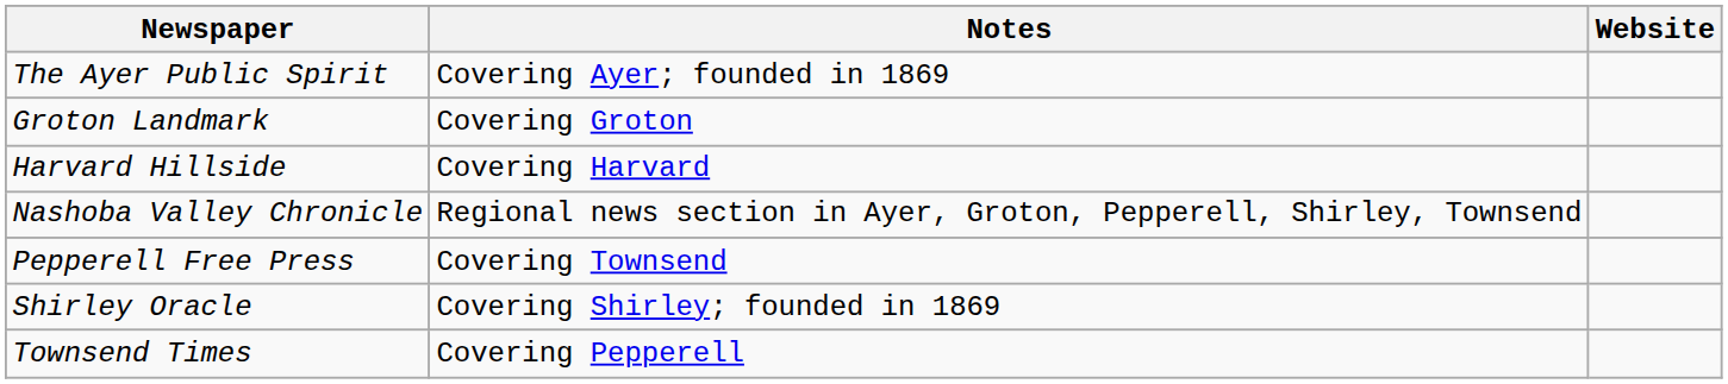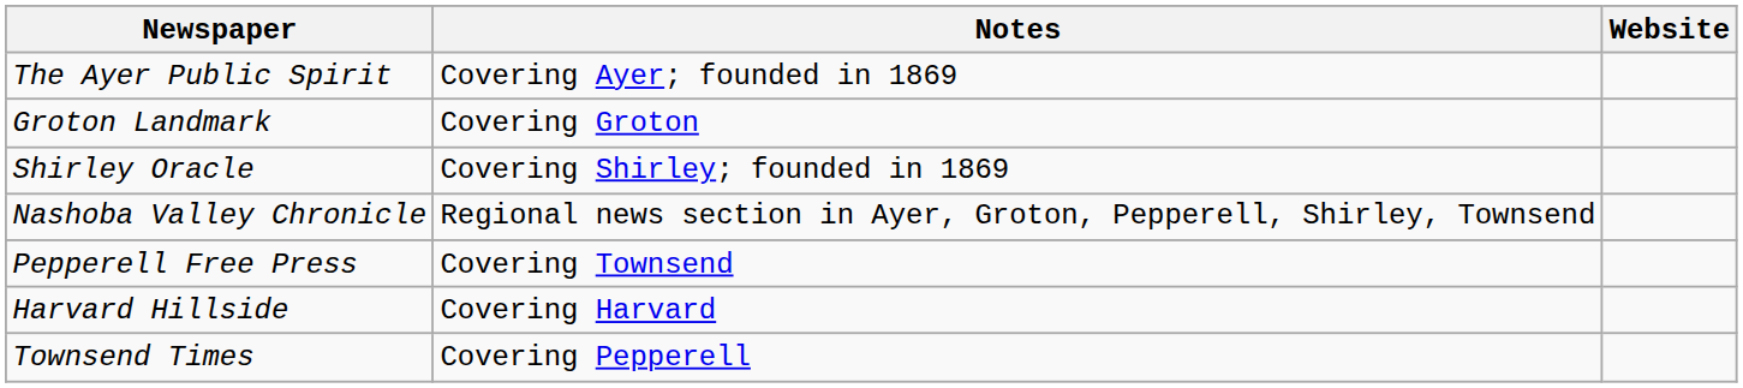rows swapped: Harvard Hillside <-> Shirley Oracle
